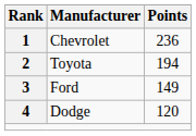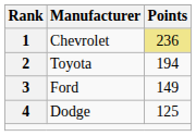Chevrolet | Points: no background -> khaki background
Dodge | Points: 120 -> 125
